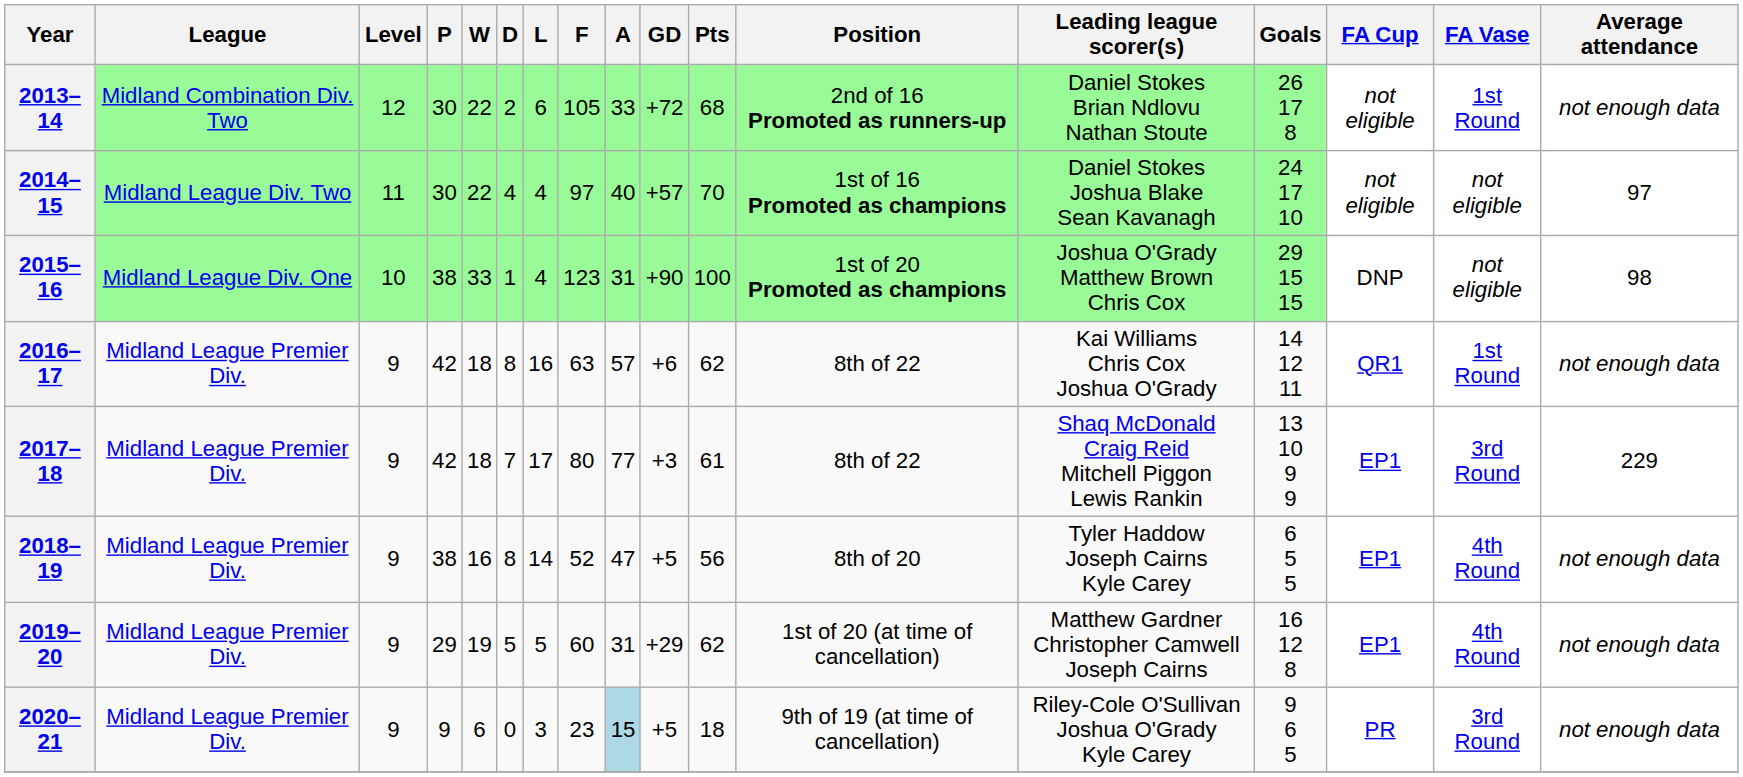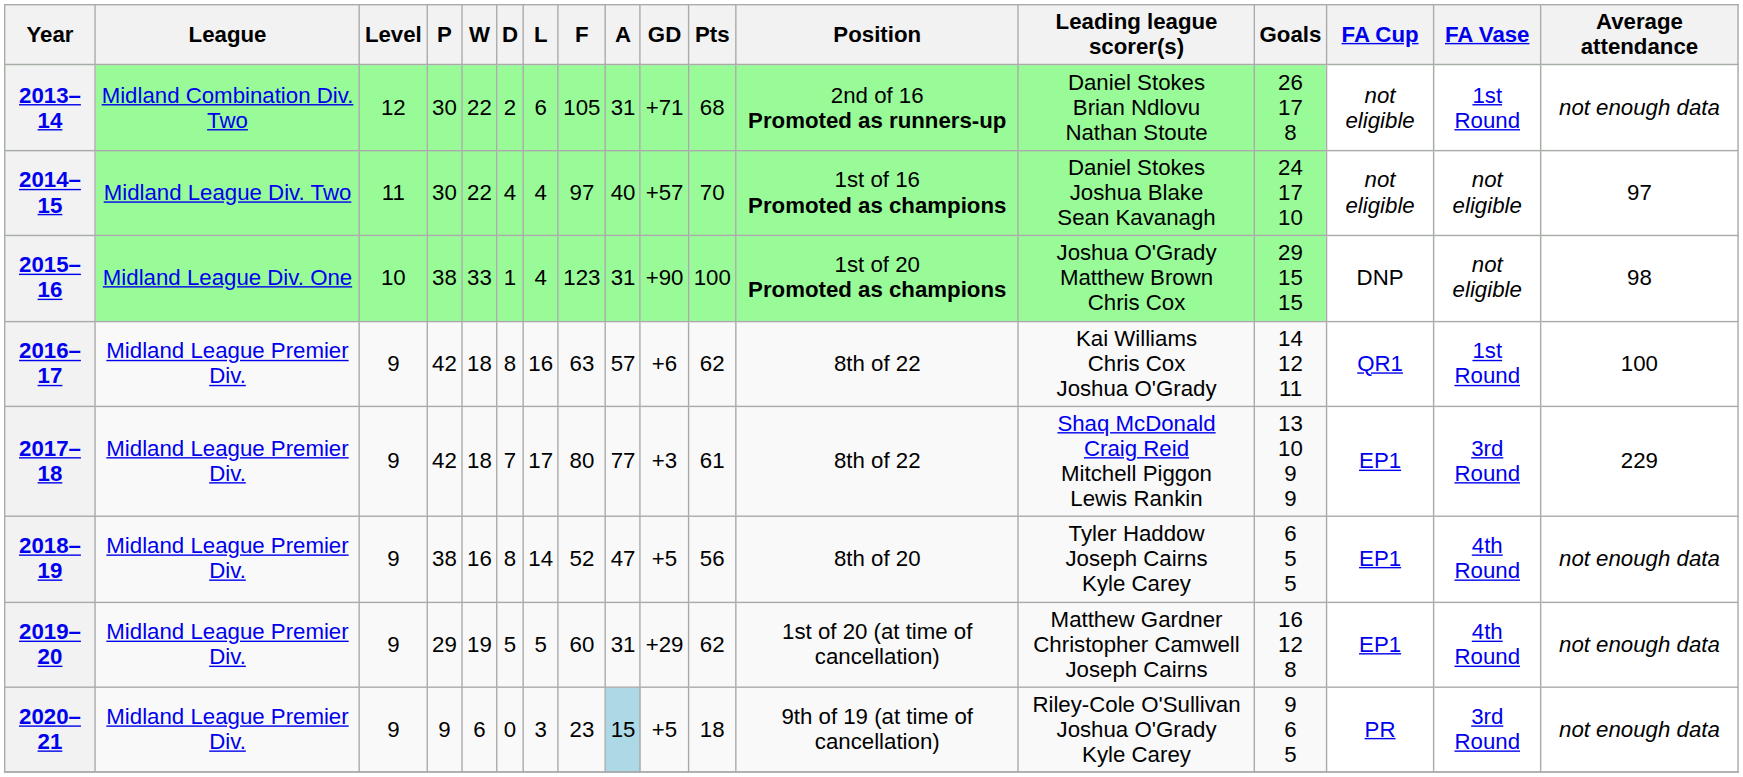2013–14 | A: 33 -> 31
2013–14 | GD: +72 -> +71
2016–17 | Average attendance: not enough data -> 100
